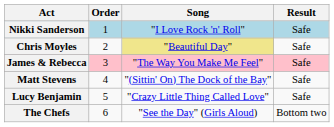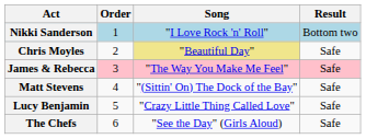Nikki Sanderson | Result: Safe -> Bottom two
The Chefs | Result: Bottom two -> Safe
